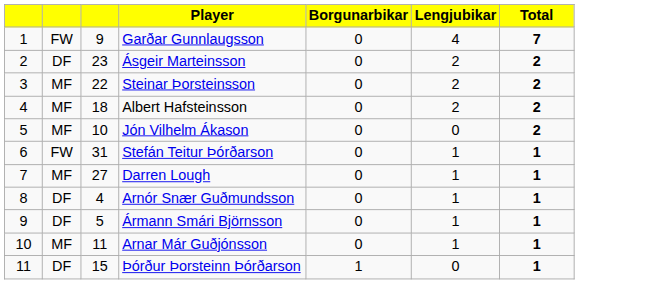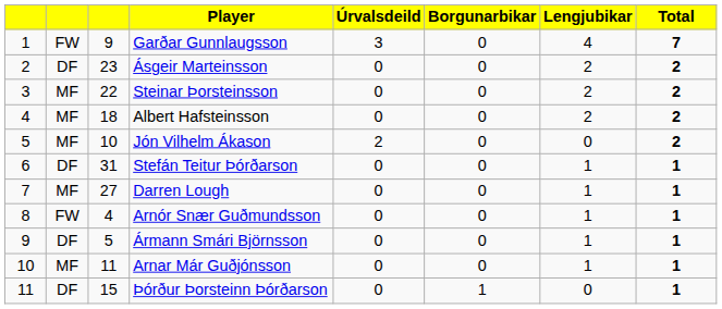+ column: Úrvalsdeild | 3 | 0 | 0 | 0 | 2 | 0 | 0 | 0 | 0 | 0 | 0
Stefán Teitur Þórðarson | column 2: FW -> DF
Arnór Snær Guðmundsson | column 2: DF -> FW
